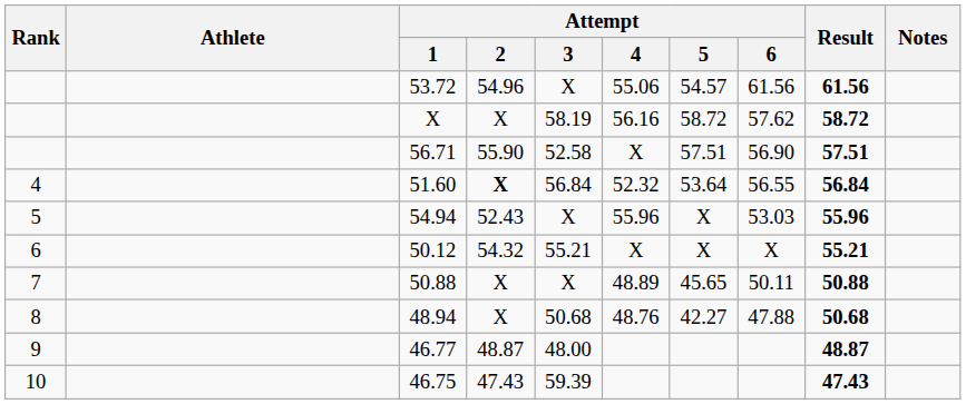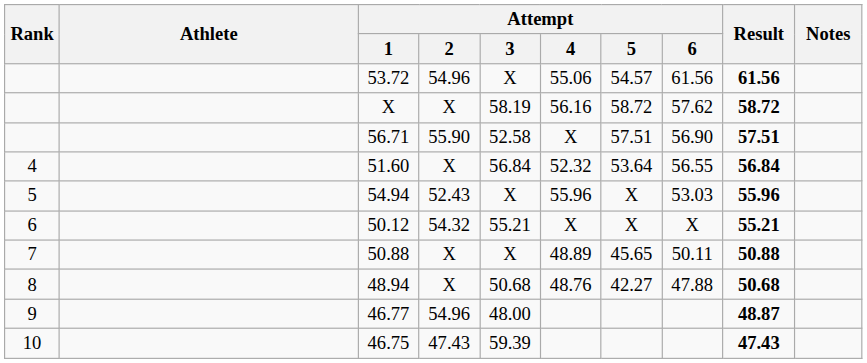51.60 | Attempt / 2: bold -> normal
46.77 | Attempt / 2: 48.87 -> 54.96
